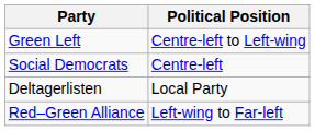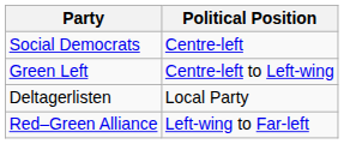rows swapped: Social Democrats <-> Green Left
